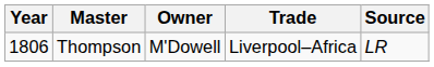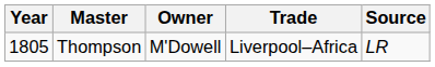Thompson | Year: 1806 -> 1805
